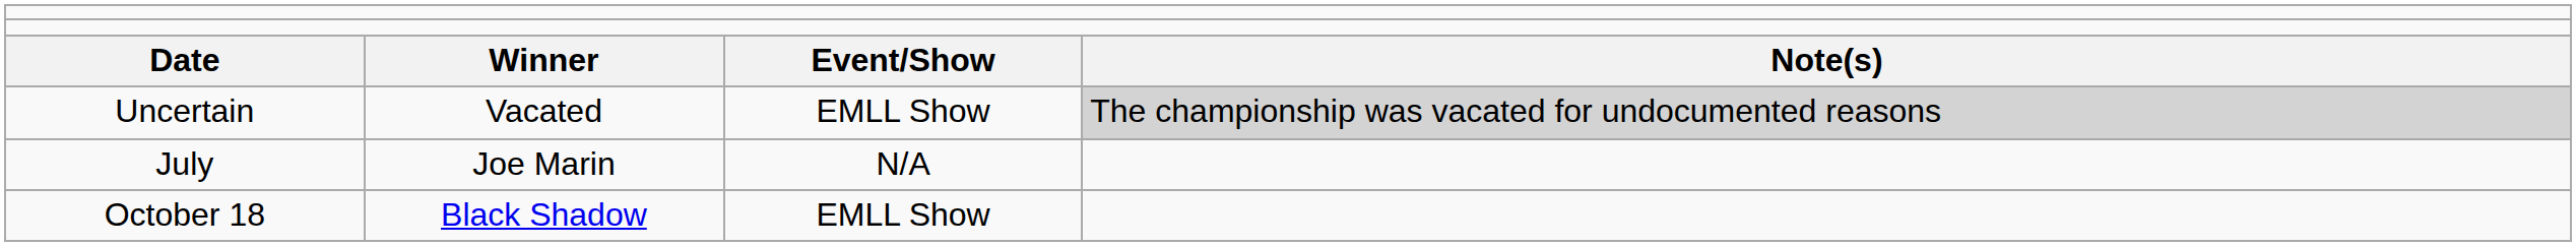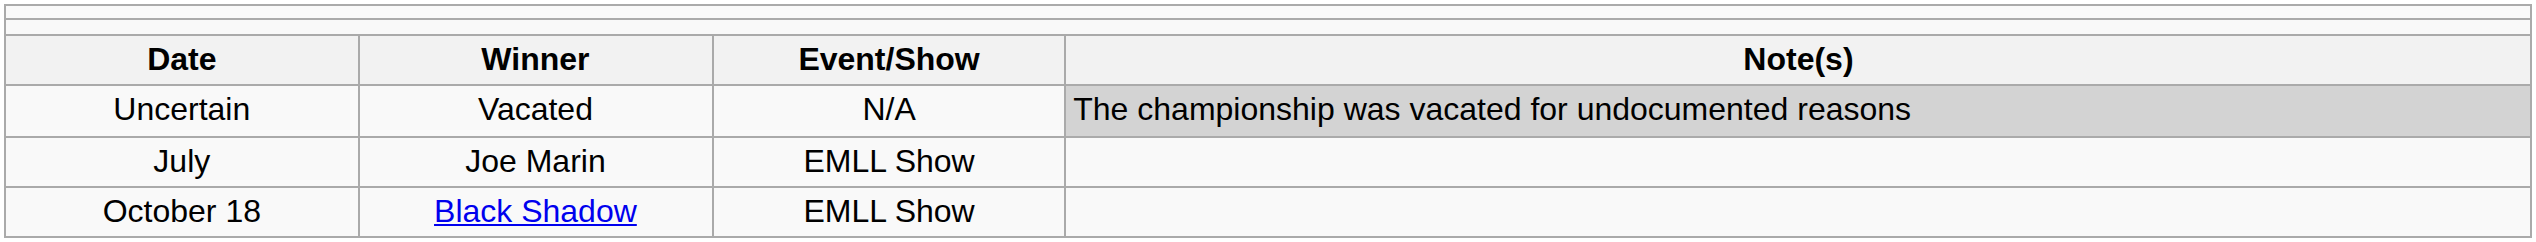Uncertain | column 3: EMLL Show -> N/A
July | column 3: N/A -> EMLL Show
